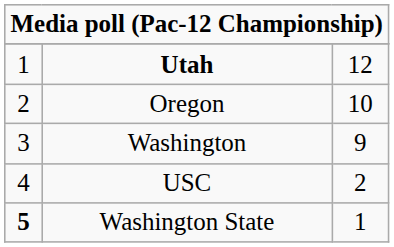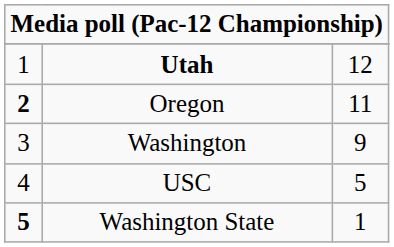Oregon | column 1: normal -> bold
Oregon | column 3: 10 -> 11
USC | column 3: 2 -> 5
